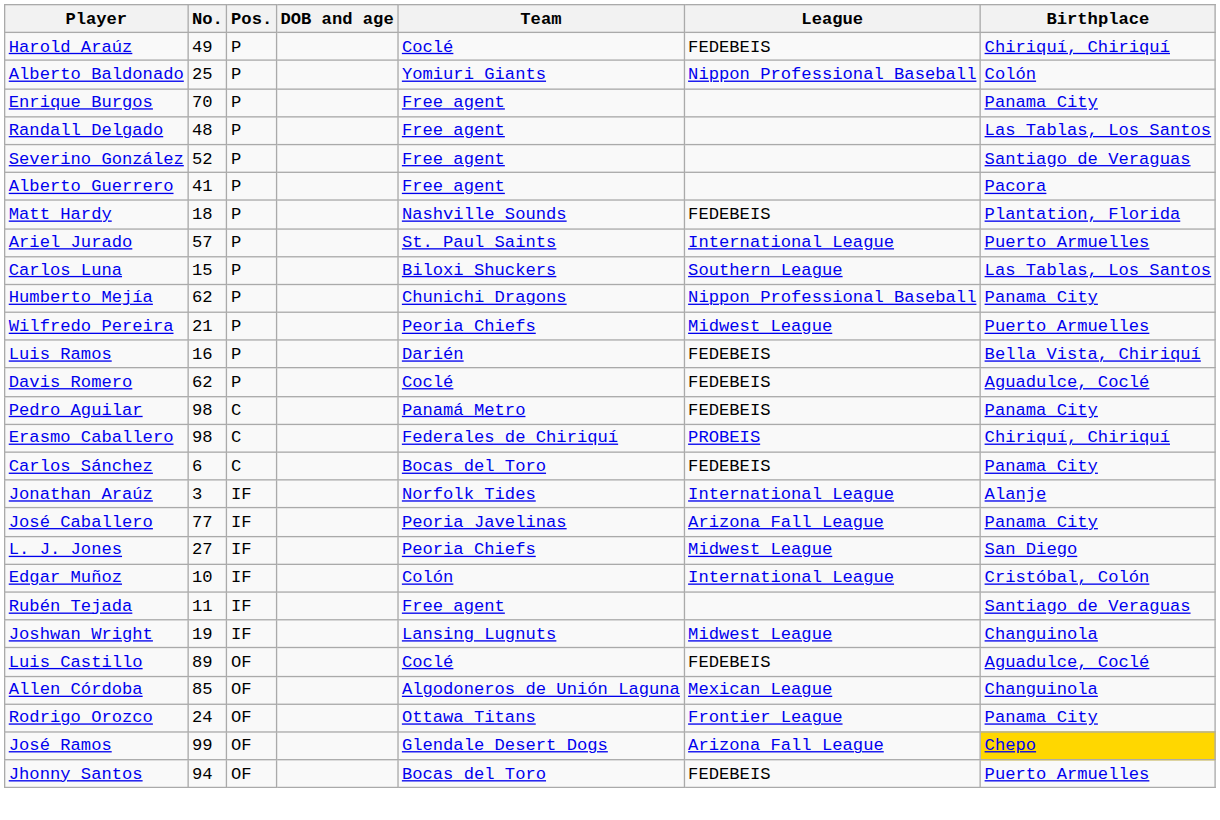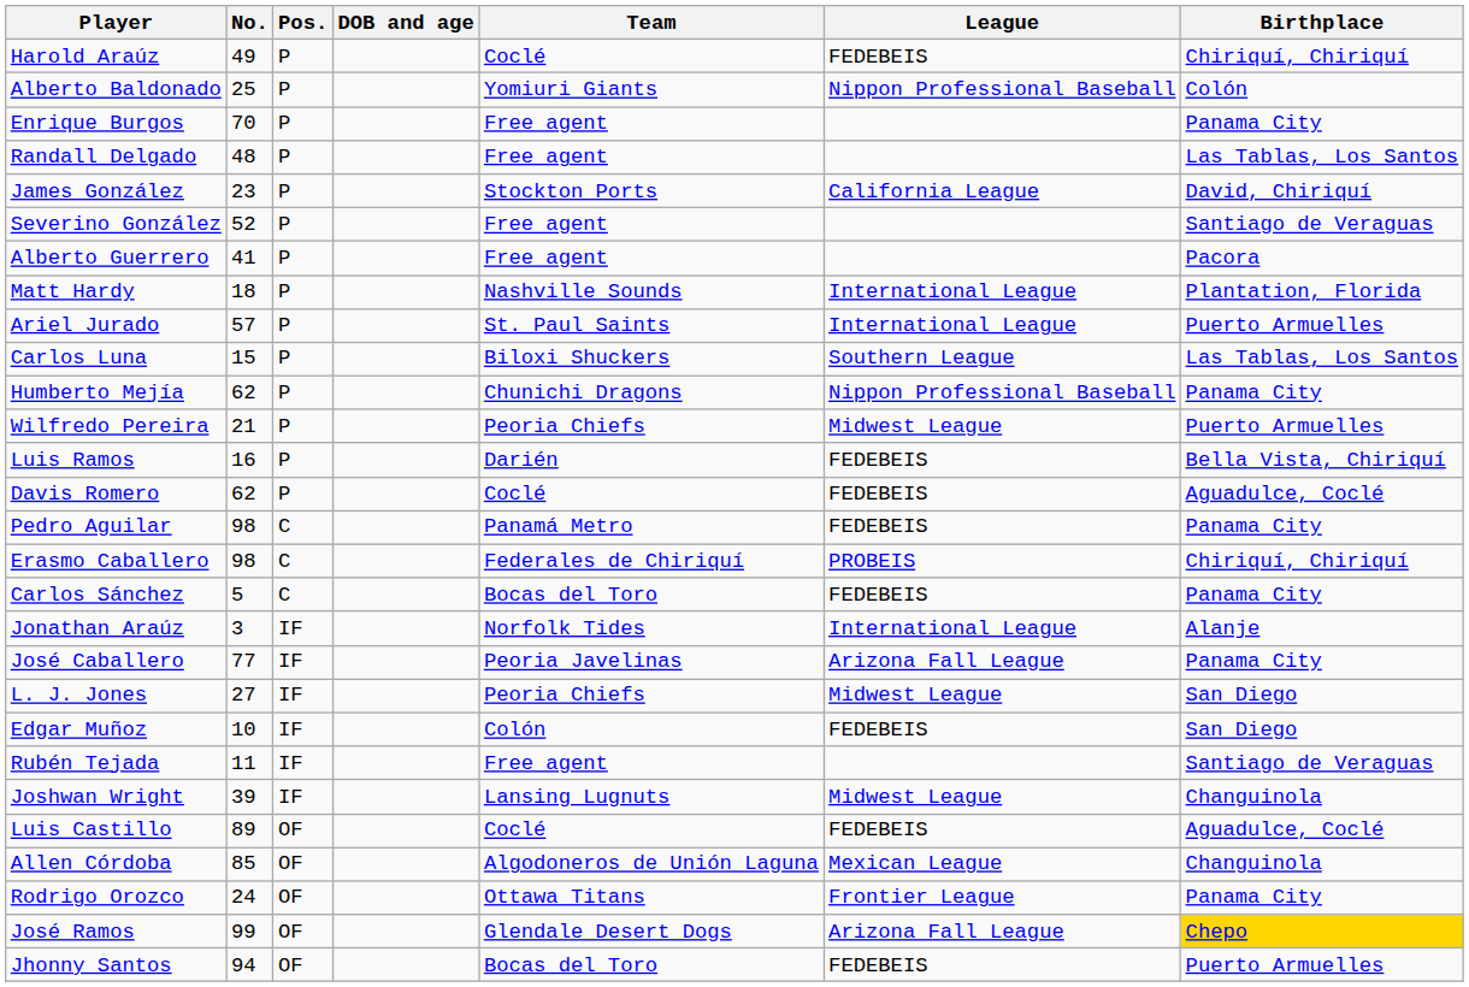+ row: James González | 23 | P | Stockton Ports | California League | David, Chiriquí
Matt Hardy | League: FEDEBEIS -> International League
Carlos Sánchez | No.: 6 -> 5
Edgar Muñoz | League: International League -> FEDEBEIS
Edgar Muñoz | Birthplace: Cristóbal, Colón -> San Diego
Joshwan Wright | No.: 19 -> 39
